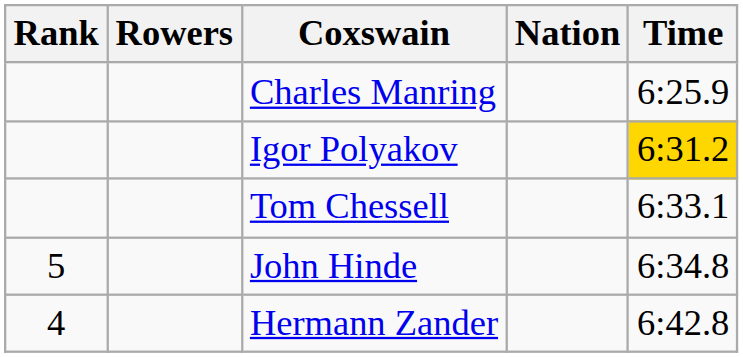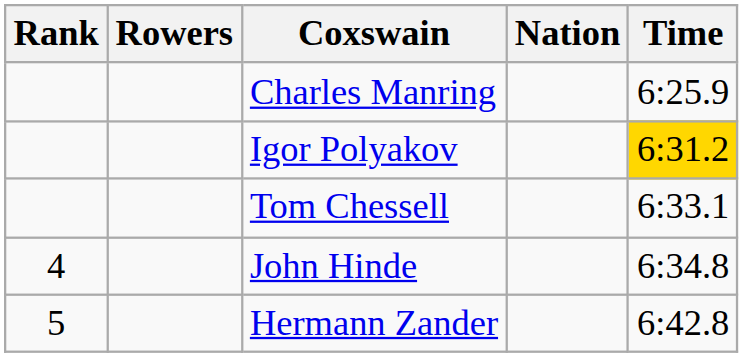John Hinde | Rank: 5 -> 4
Hermann Zander | Rank: 4 -> 5
